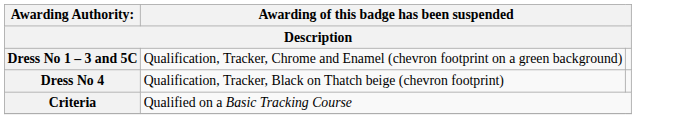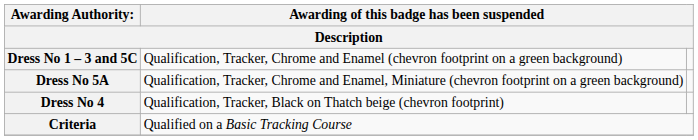+ row: Dress No 5A | Qualification, Tracker, Chrome and Enamel, Miniature (chevron footprint on a green background)
